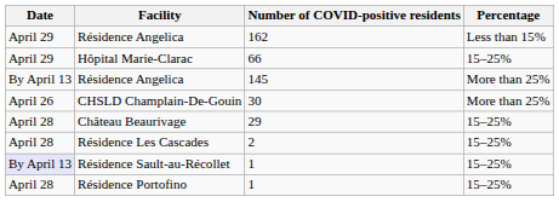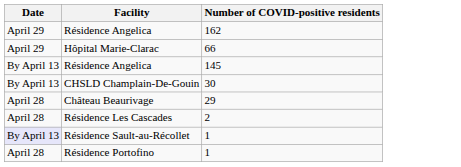- column: Percentage | Less than 15% | 15–25% | More than 25% | More than 25% | 15–25% | 15–25% | 15–25% | 15–25%
CHSLD Champlain-De-Gouin | Date: April 26 -> By April 13
